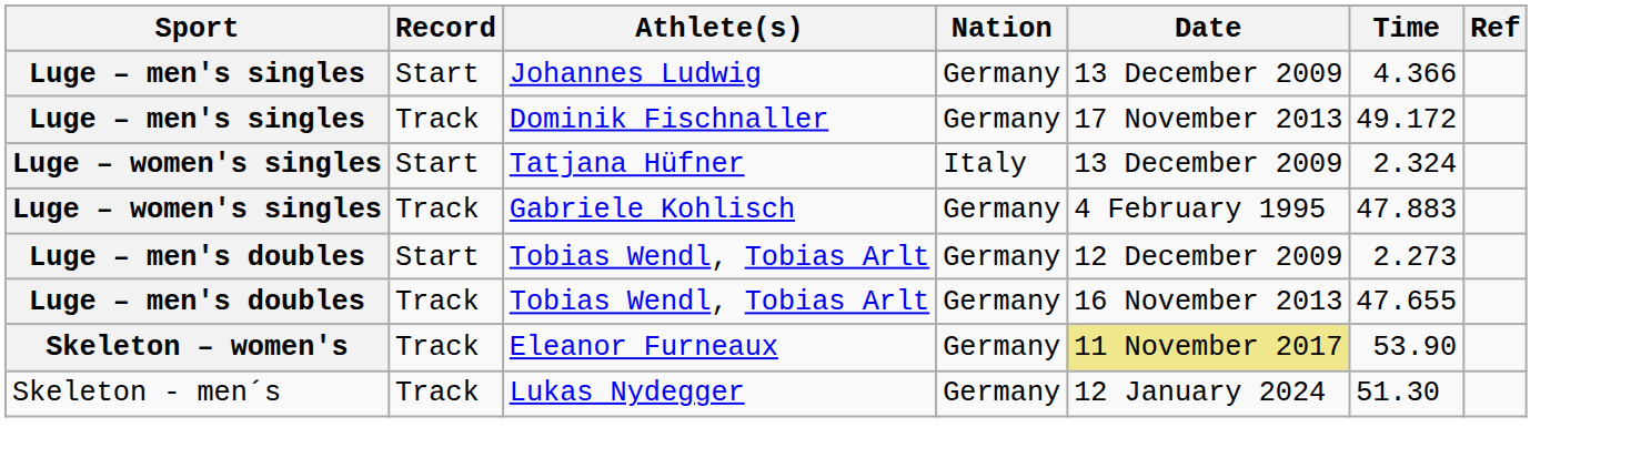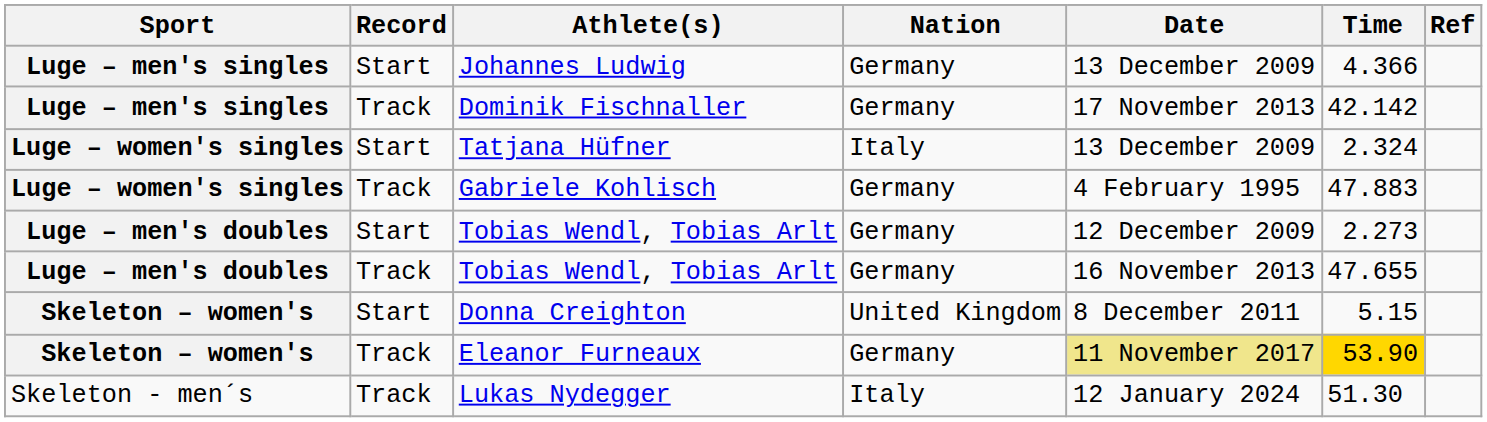Dominik Fischnaller | Time: 49.172 -> 42.142
+ row: Skeleton – women's | Start | Donna Creighton | United Kingdom | 8 December 2011 | 5.15
Eleanor Furneaux | Time: no background -> gold background
Lukas Nydegger | Nation: Germany -> Italy
